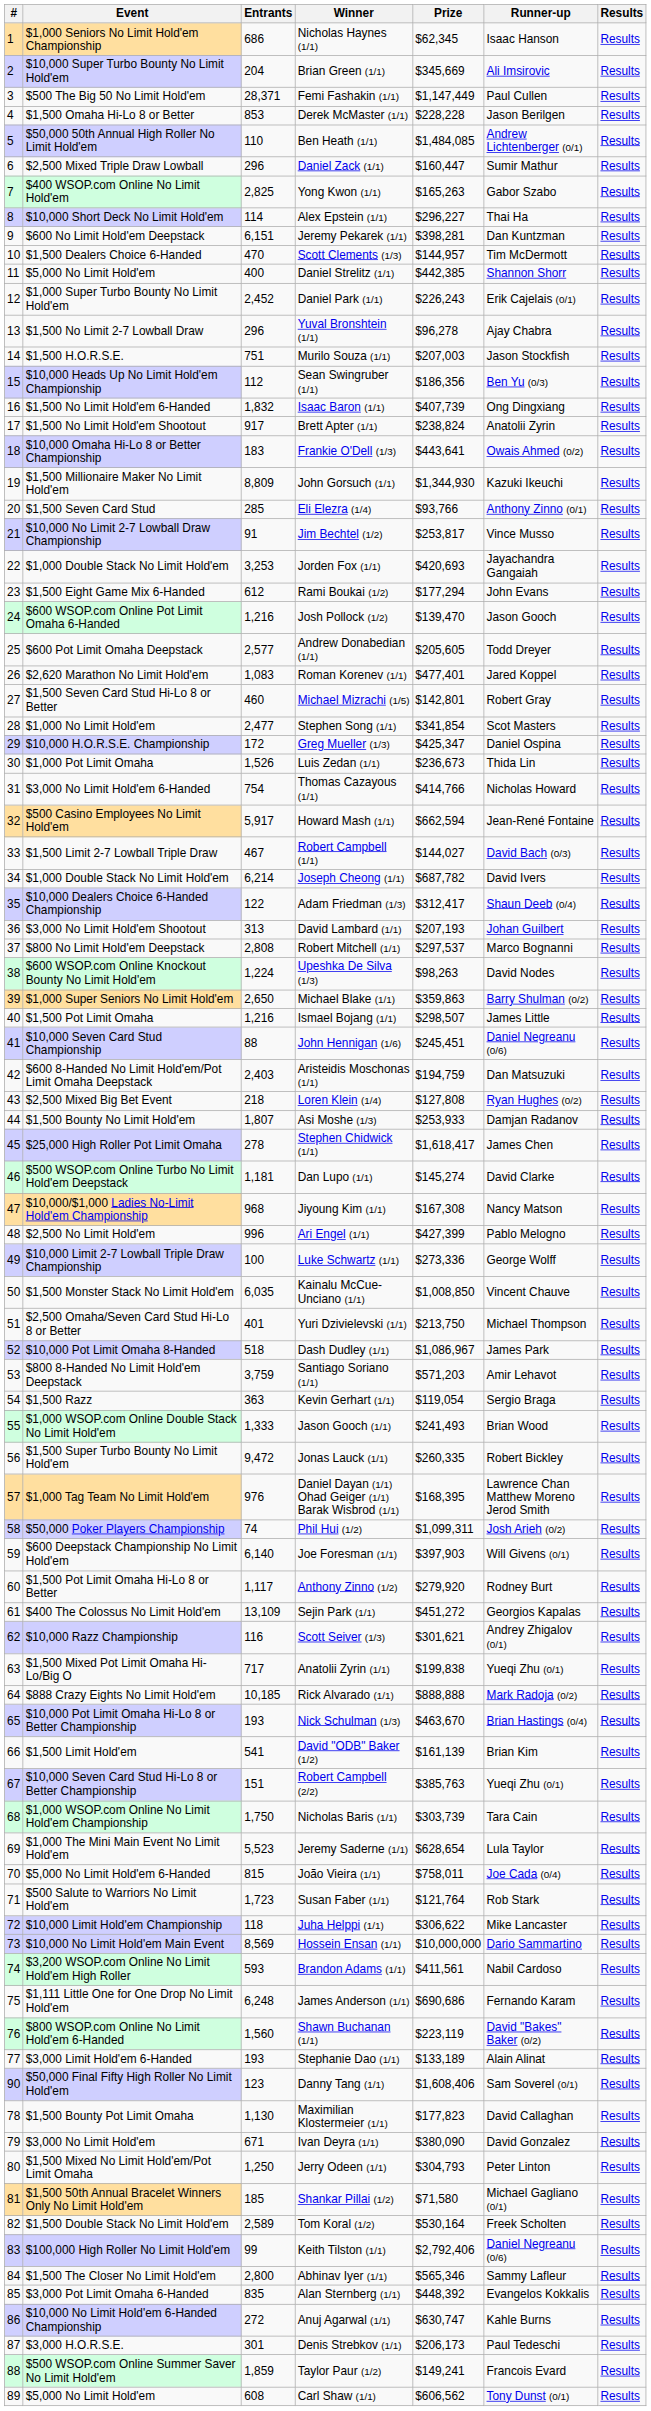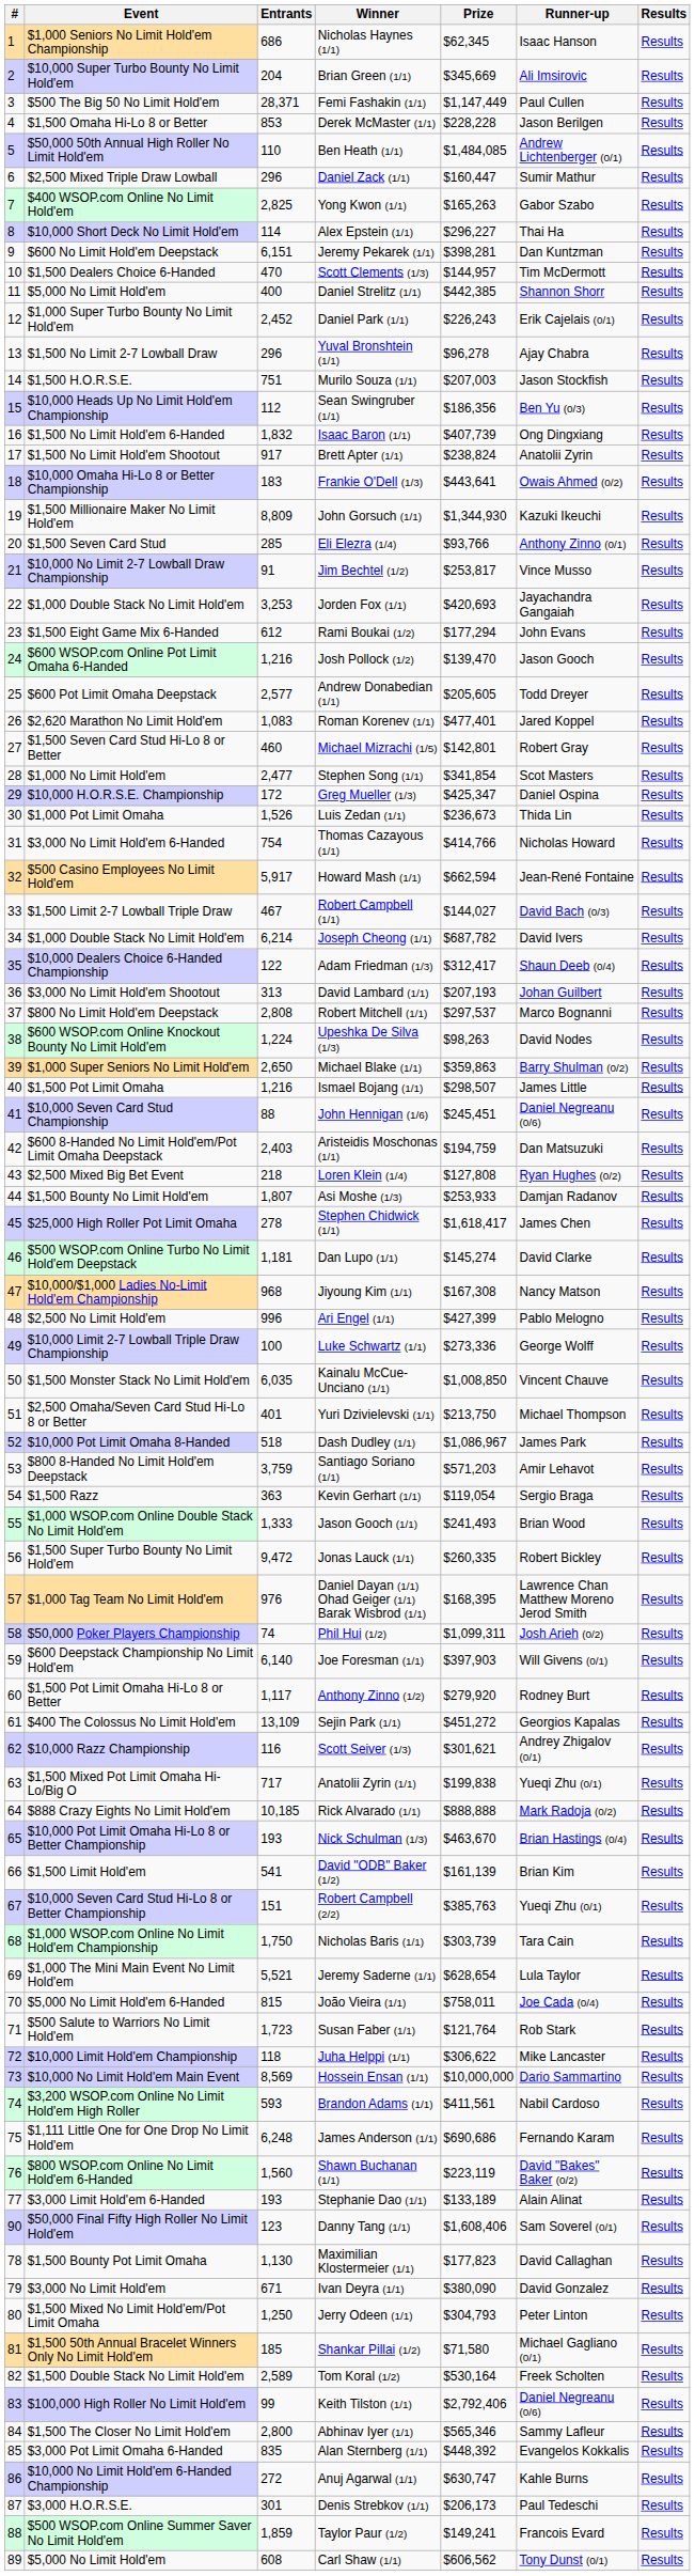Jeremy Saderne (1/1) | Entrants: 5,523 -> 5,521
